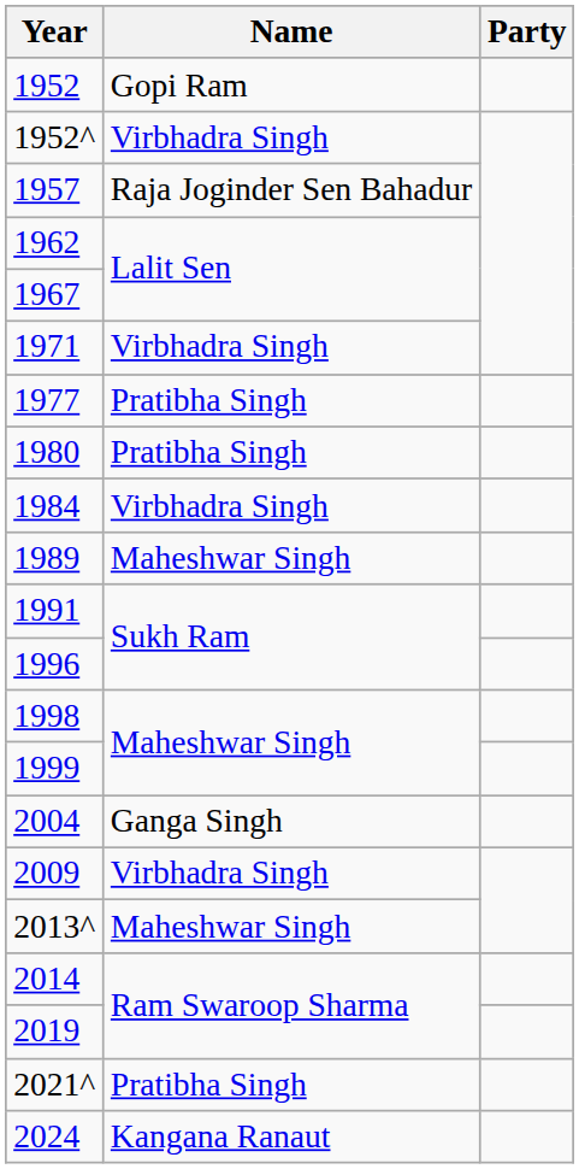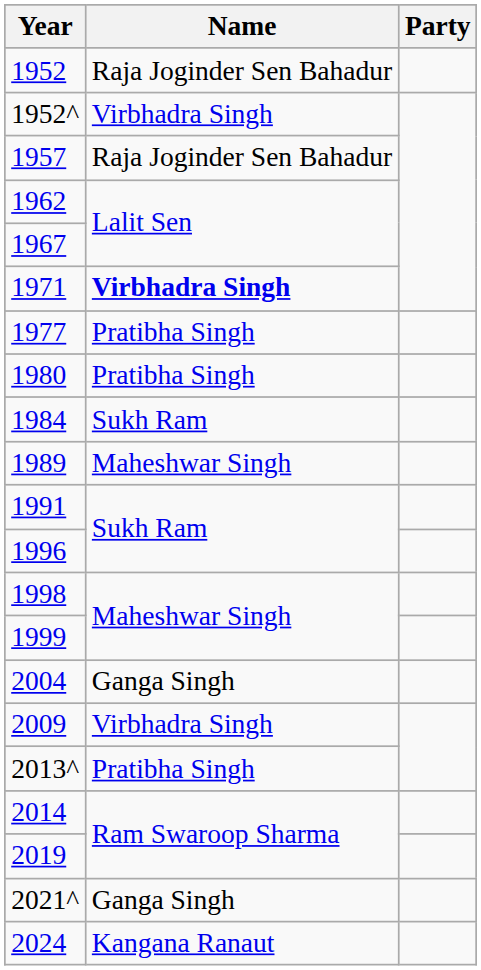1952 | Name: Gopi Ram -> Raja Joginder Sen Bahadur
1971 | Name: normal -> bold
1984 | Name: Virbhadra Singh -> Sukh Ram
2013^ | Name: Maheshwar Singh -> Pratibha Singh
2021^ | Name: Pratibha Singh -> Ganga Singh
